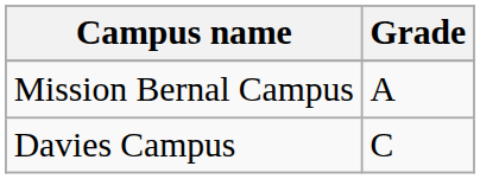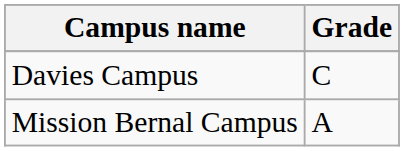rows swapped: Mission Bernal Campus <-> Davies Campus
